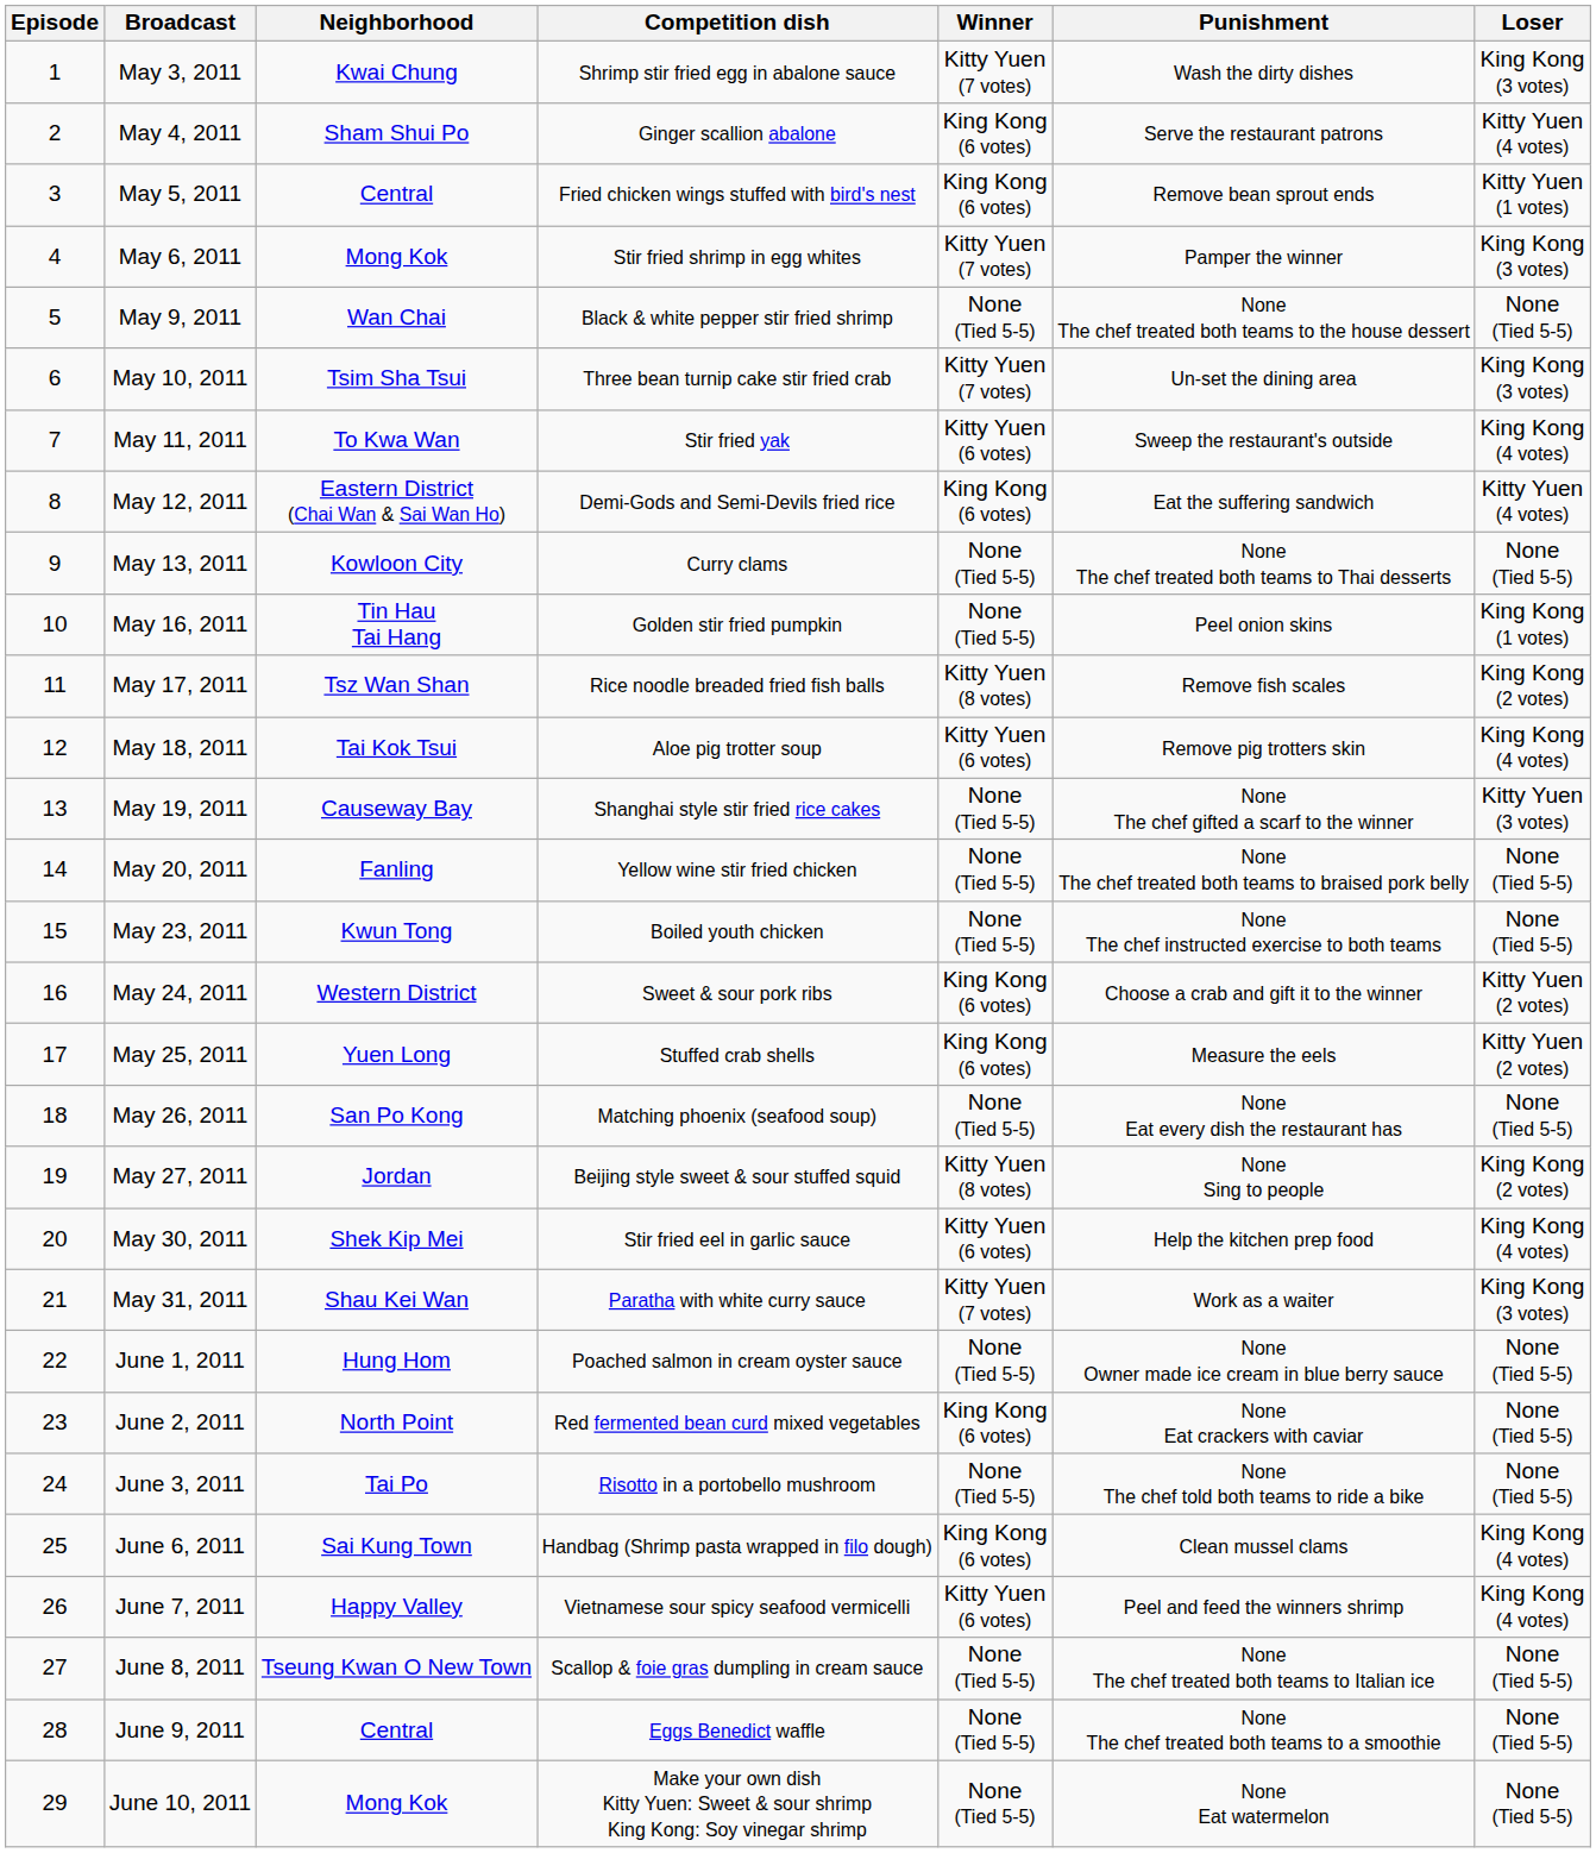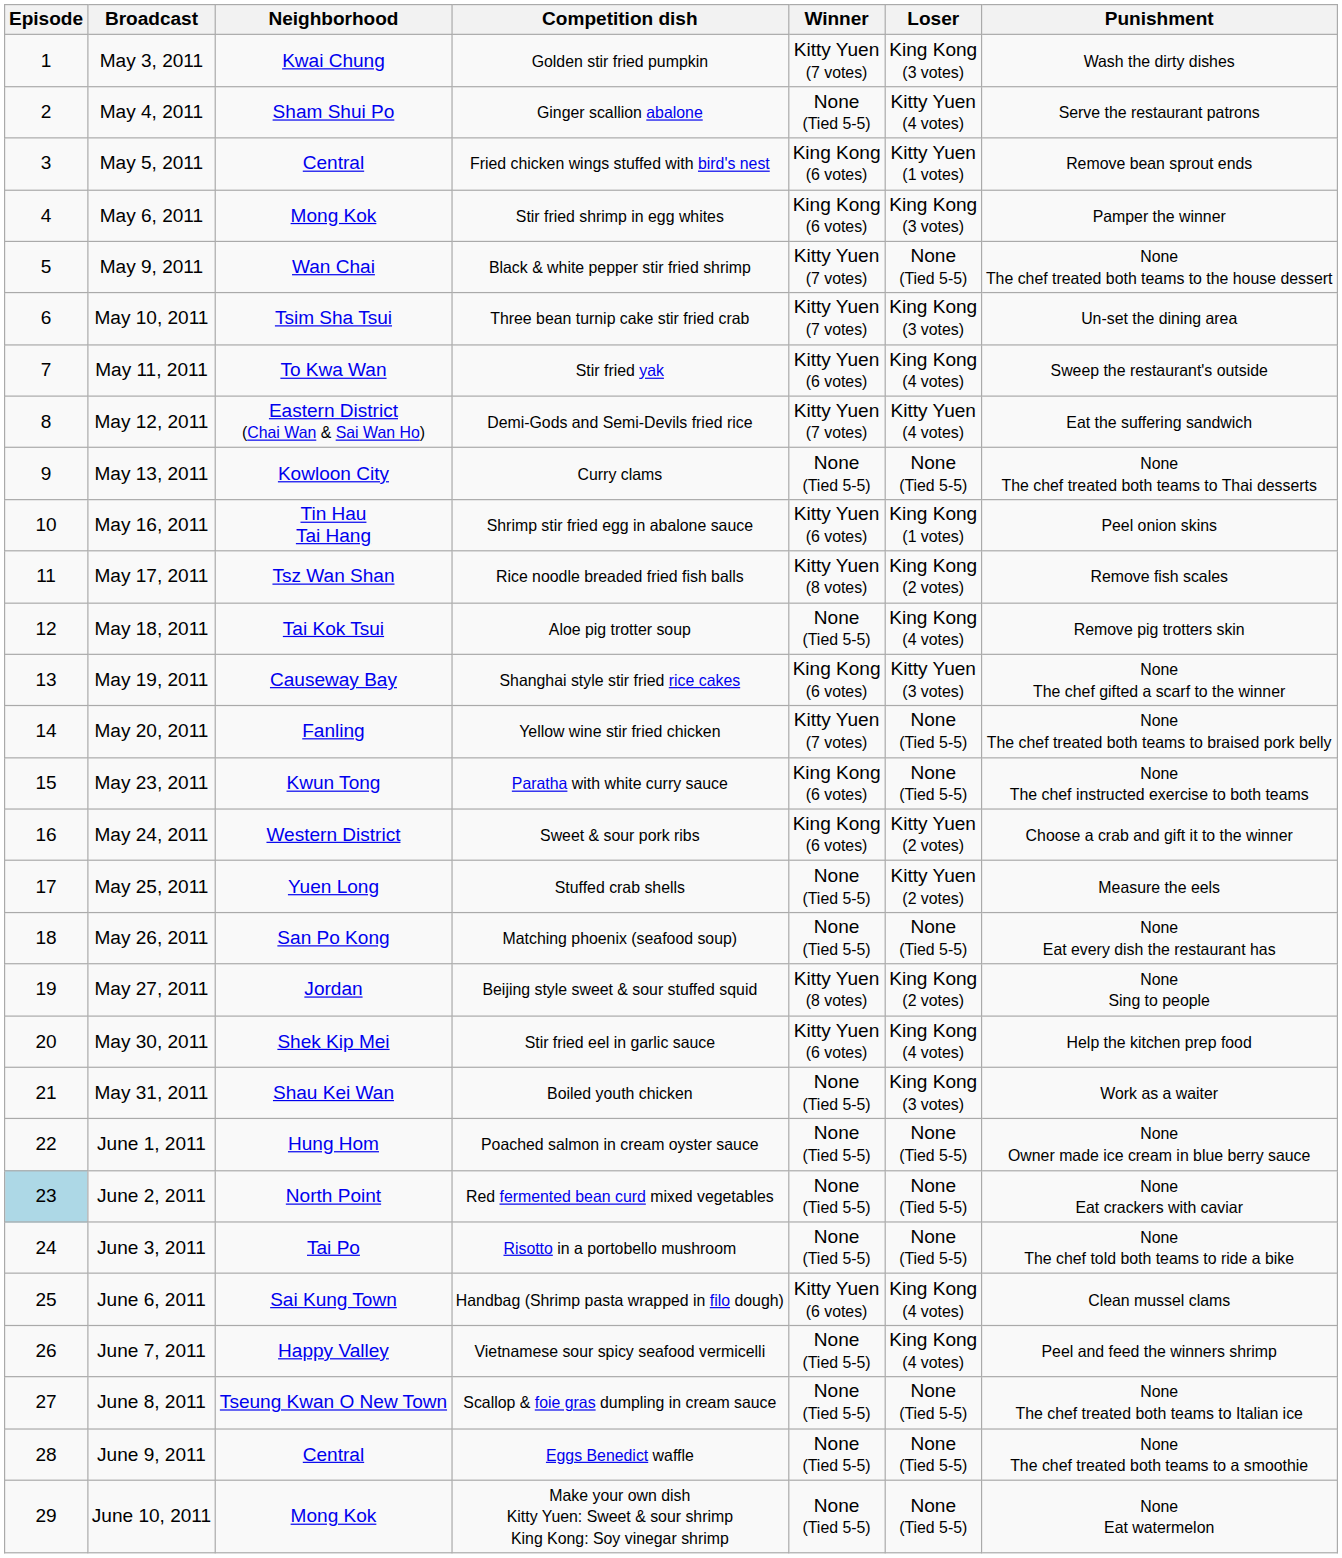columns swapped: Loser <-> Punishment
May 3, 2011 | Competition dish: Shrimp stir fried egg in abalone sauce -> Golden stir fried pumpkin
May 4, 2011 | Winner: King Kong (6 votes) -> None (Tied 5-5)
May 6, 2011 | Winner: Kitty Yuen (7 votes) -> King Kong (6 votes)
May 9, 2011 | Winner: None (Tied 5-5) -> Kitty Yuen (7 votes)
May 12, 2011 | Winner: King Kong (6 votes) -> Kitty Yuen (7 votes)
May 16, 2011 | Competition dish: Golden stir fried pumpkin -> Shrimp stir fried egg in abalone sauce
May 16, 2011 | Winner: None (Tied 5-5) -> Kitty Yuen (6 votes)
May 18, 2011 | Winner: Kitty Yuen (6 votes) -> None (Tied 5-5)
May 19, 2011 | Winner: None (Tied 5-5) -> King Kong (6 votes)
May 20, 2011 | Winner: None (Tied 5-5) -> Kitty Yuen (7 votes)
May 23, 2011 | Competition dish: Boiled youth chicken -> Paratha with white curry sauce
May 23, 2011 | Winner: None (Tied 5-5) -> King Kong (6 votes)
May 25, 2011 | Winner: King Kong (6 votes) -> None (Tied 5-5)
May 31, 2011 | Competition dish: Paratha with white curry sauce -> Boiled youth chicken
May 31, 2011 | Winner: Kitty Yuen (7 votes) -> None (Tied 5-5)
June 2, 2011 | Episode: no background -> lightblue background
June 2, 2011 | Winner: King Kong (6 votes) -> None (Tied 5-5)
June 6, 2011 | Winner: King Kong (6 votes) -> Kitty Yuen (6 votes)
June 7, 2011 | Winner: Kitty Yuen (6 votes) -> None (Tied 5-5)
